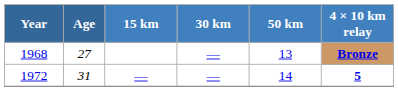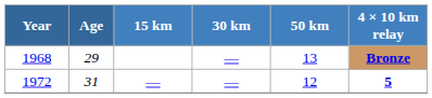1968 | Age: 27 -> 29
1972 | 50 km: 14 -> 12
